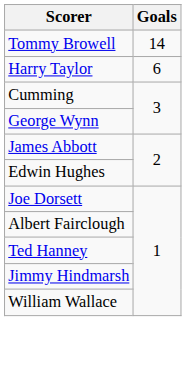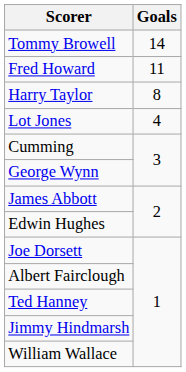+ row: Fred Howard | 11
Harry Taylor | Goals: 6 -> 8
+ row: Lot Jones | 4
